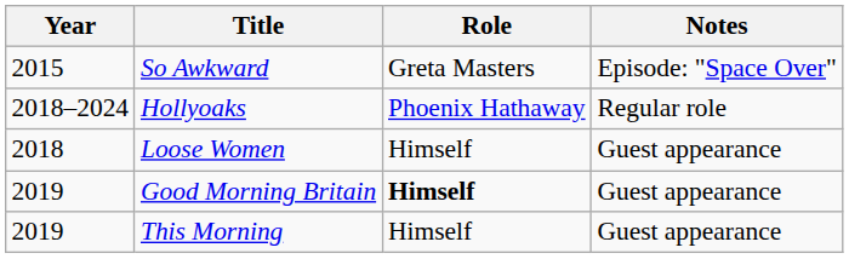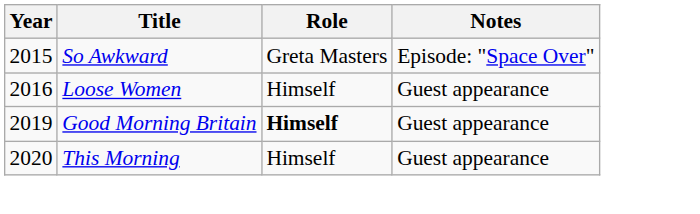- row: 2018–2024 | Hollyoaks | Phoenix Hathaway | Regular role
Loose Women | Year: 2018 -> 2016
This Morning | Year: 2019 -> 2020
